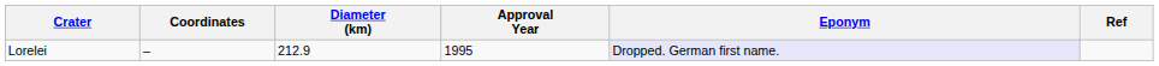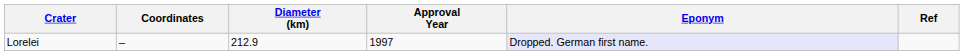Lorelei | Approval Year: 1995 -> 1997
